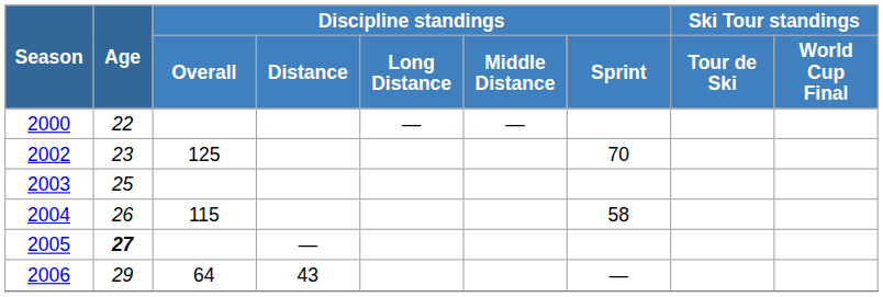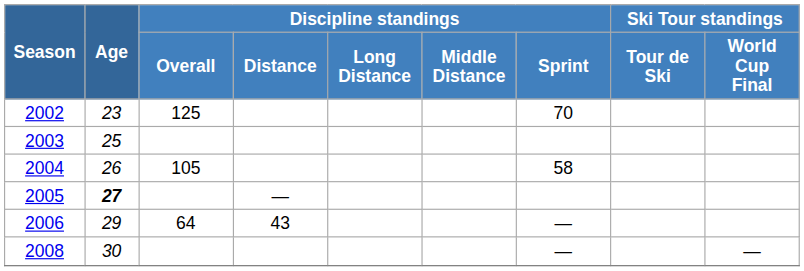- row: 2000 | 22 | — | —
2004 | Discipline standings / Overall: 115 -> 105
+ row: 2008 | 30 | — | —
